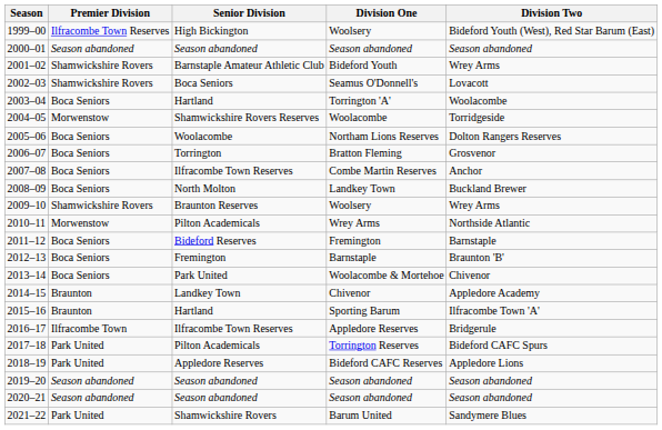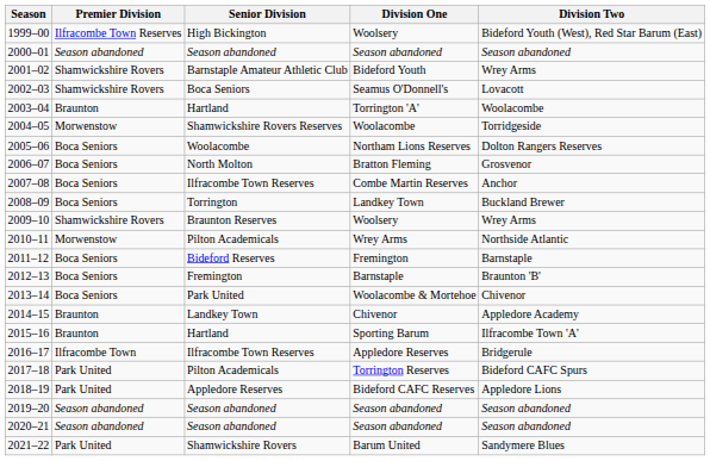2003–04 | Premier Division: Boca Seniors -> Braunton
2006–07 | Senior Division: Torrington -> North Molton
2008–09 | Senior Division: North Molton -> Torrington
